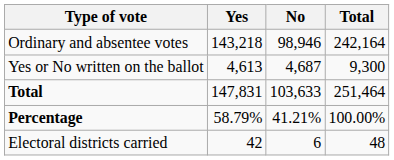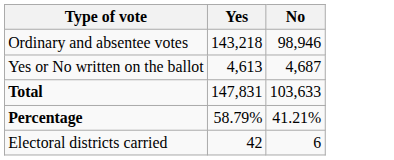- column: Total | 242,164 | 9,300 | 251,464 | 100.00% | 48
